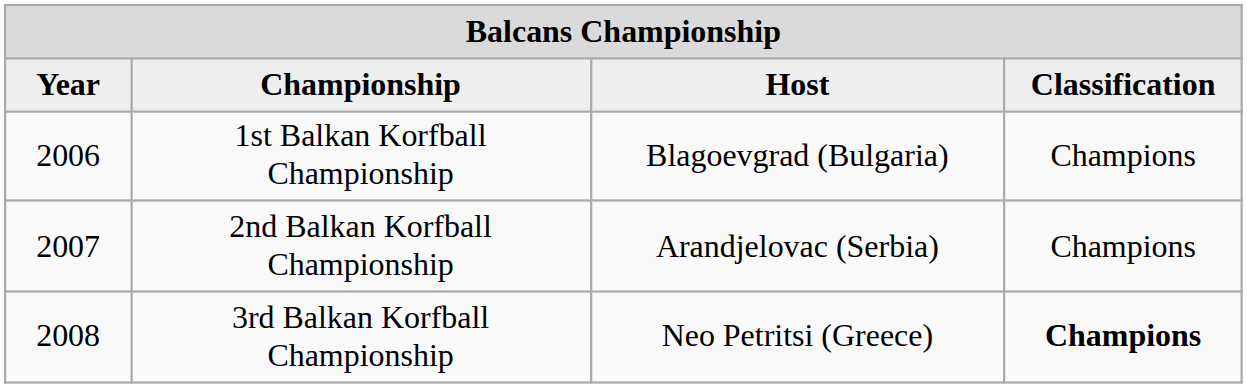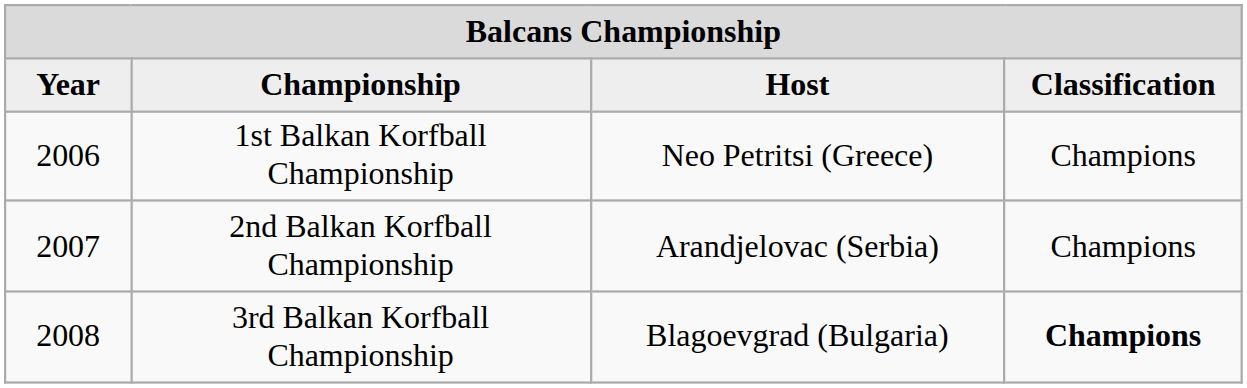1st Balkan Korfball Championship | column 3: Blagoevgrad (Bulgaria) -> Neo Petritsi (Greece)
3rd Balkan Korfball Championship | column 3: Neo Petritsi (Greece) -> Blagoevgrad (Bulgaria)
